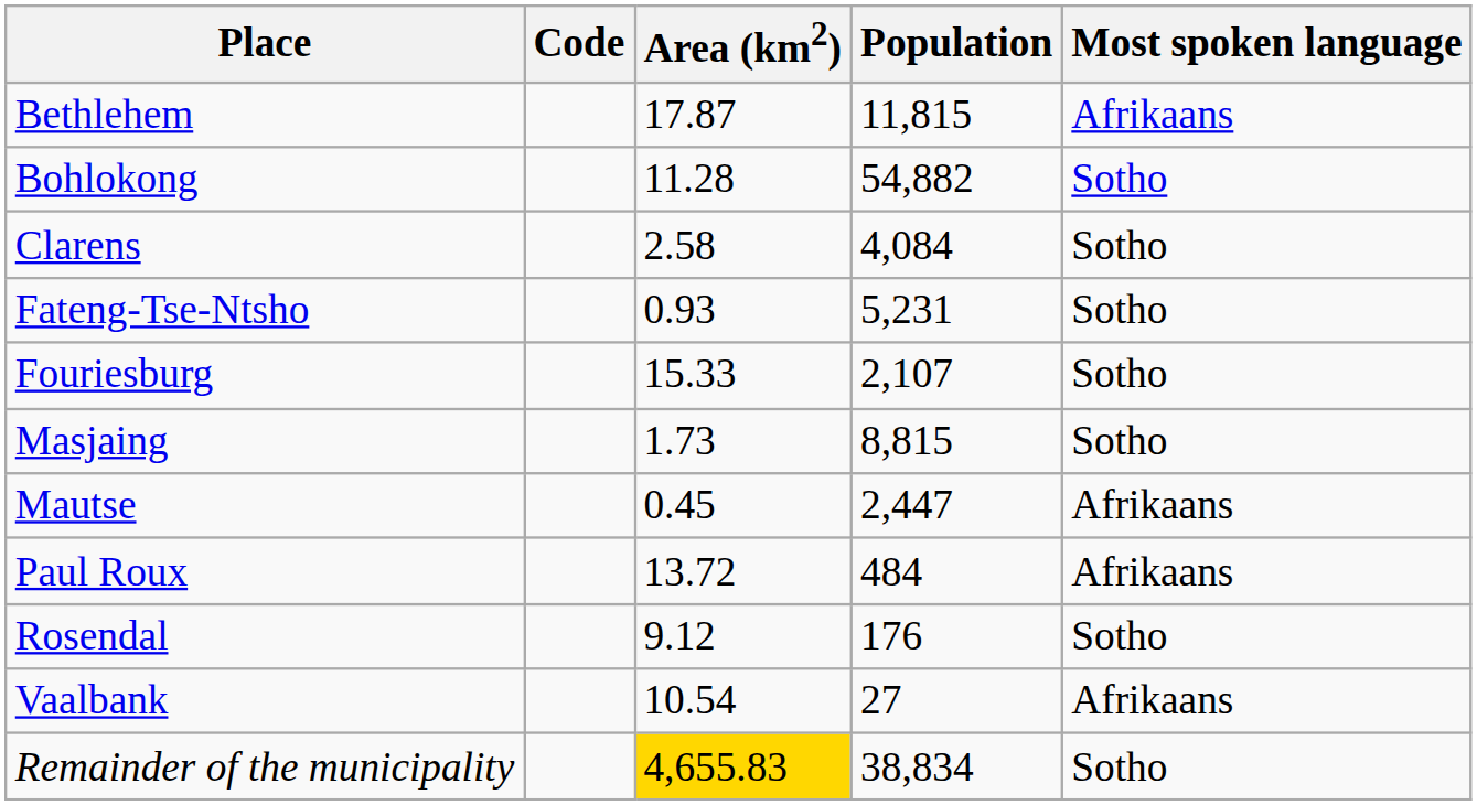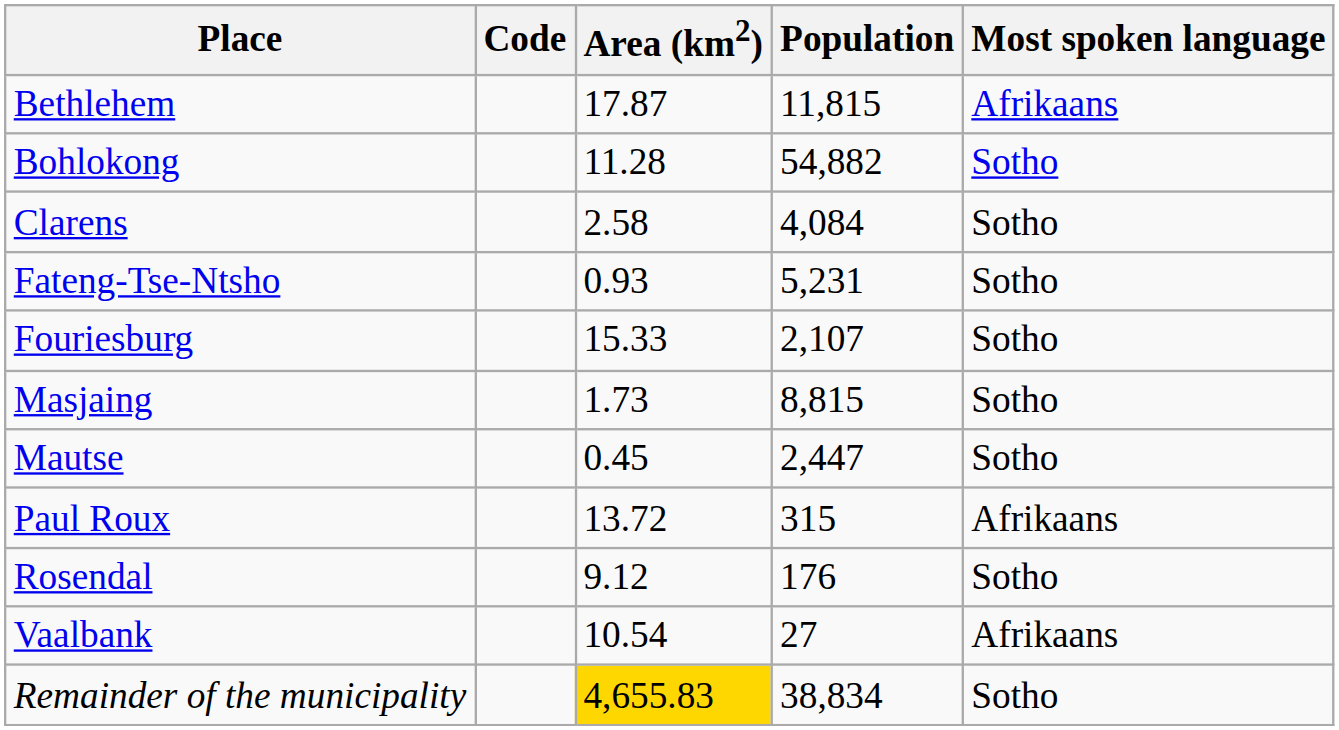Mautse | Most spoken language: Afrikaans -> Sotho
Paul Roux | Population: 484 -> 315
